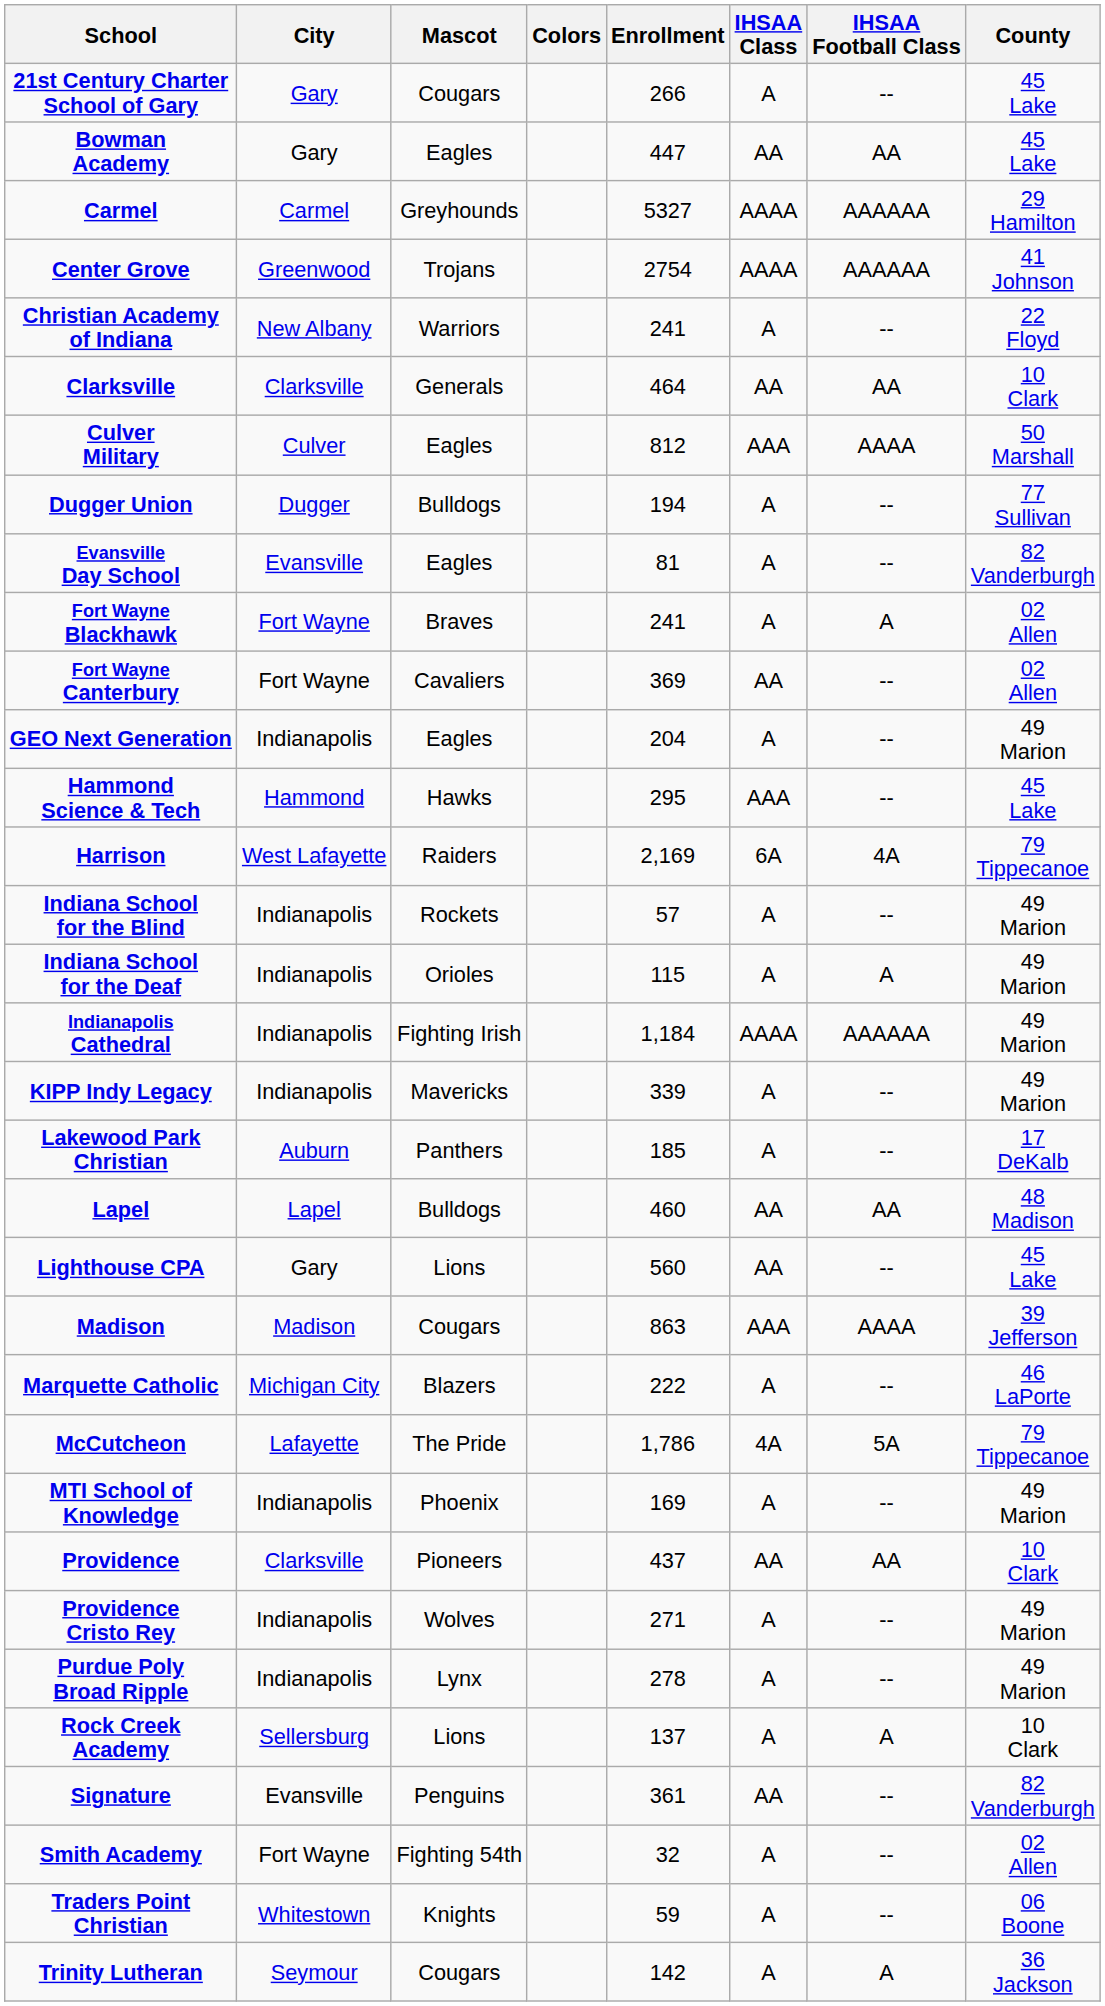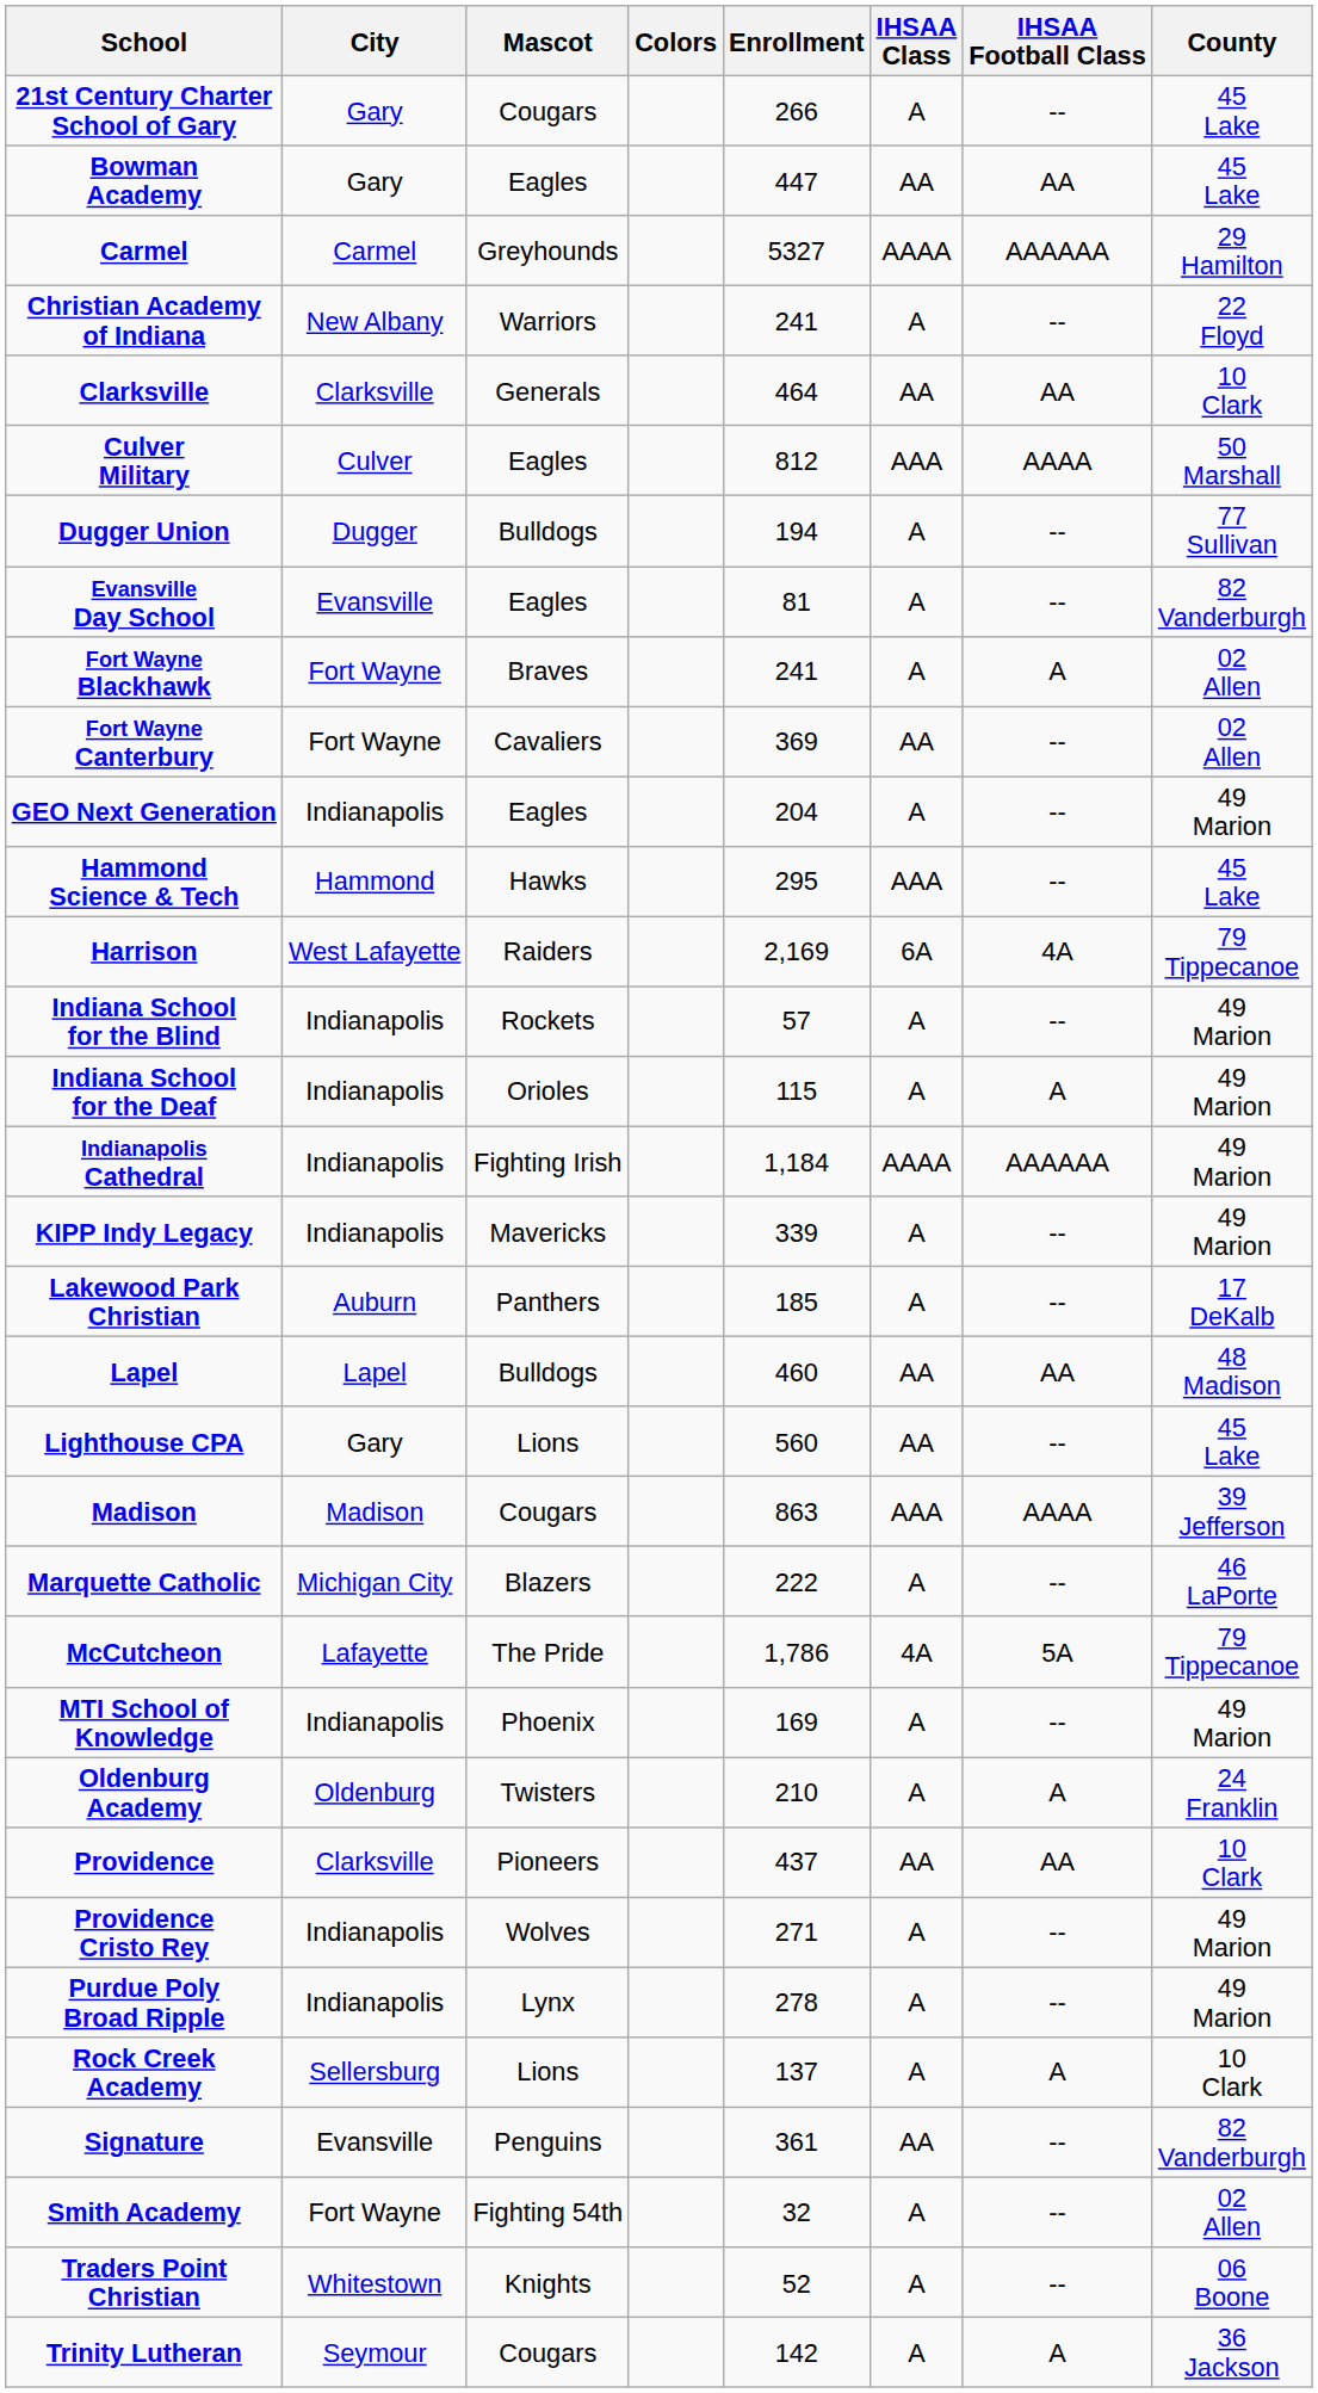- row: Center Grove | Greenwood | Trojans | 2754 | AAAA | AAAAAA | 41 Johnson
+ row: Oldenburg Academy | Oldenburg | Twisters | 210 | A | A | 24 Franklin
Traders Point Christian | Enrollment: 59 -> 52
